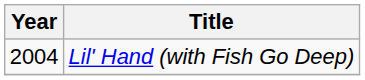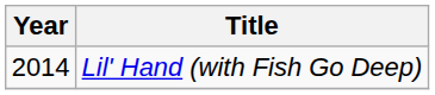Lil' Hand (with Fish Go Deep) | Year: 2004 -> 2014
